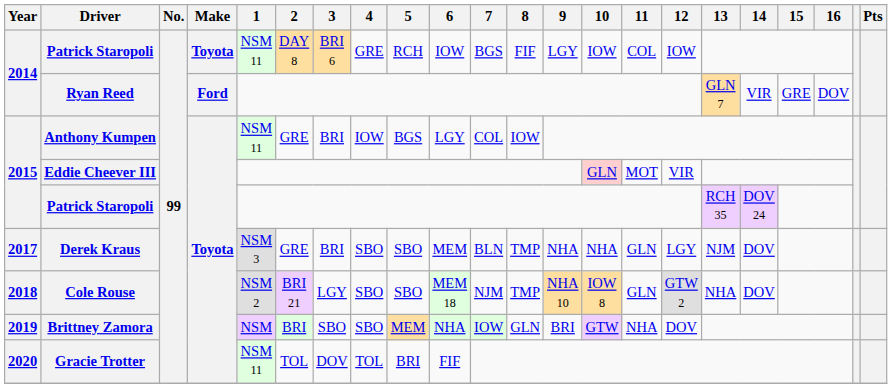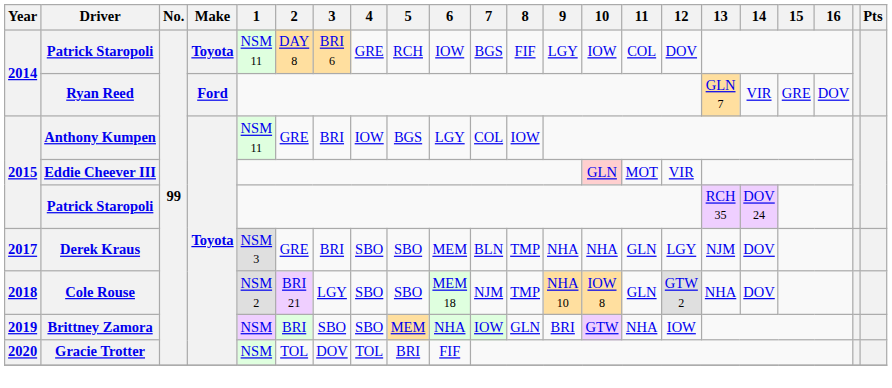2014 / Patrick Staropoli | 12: IOW -> DOV
Brittney Zamora | 12: DOV -> IOW
Gracie Trotter | 1: NSM 11 -> NSM
